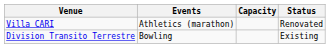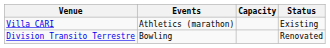Villa CARI | Status: Renovated -> Existing
Division Transito Terrestre | Status: Existing -> Renovated
